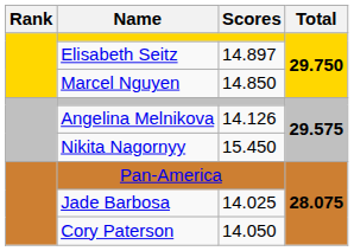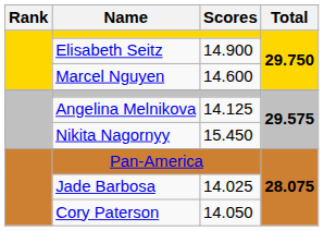Elisabeth Seitz | Scores: 14.897 -> 14.900
Marcel Nguyen | Scores: 14.850 -> 14.600
Angelina Melnikova | Scores: 14.126 -> 14.125
